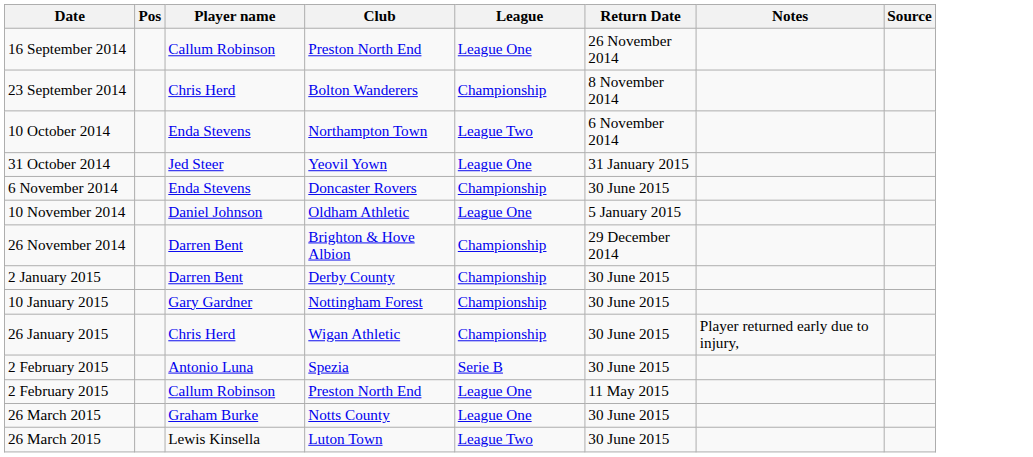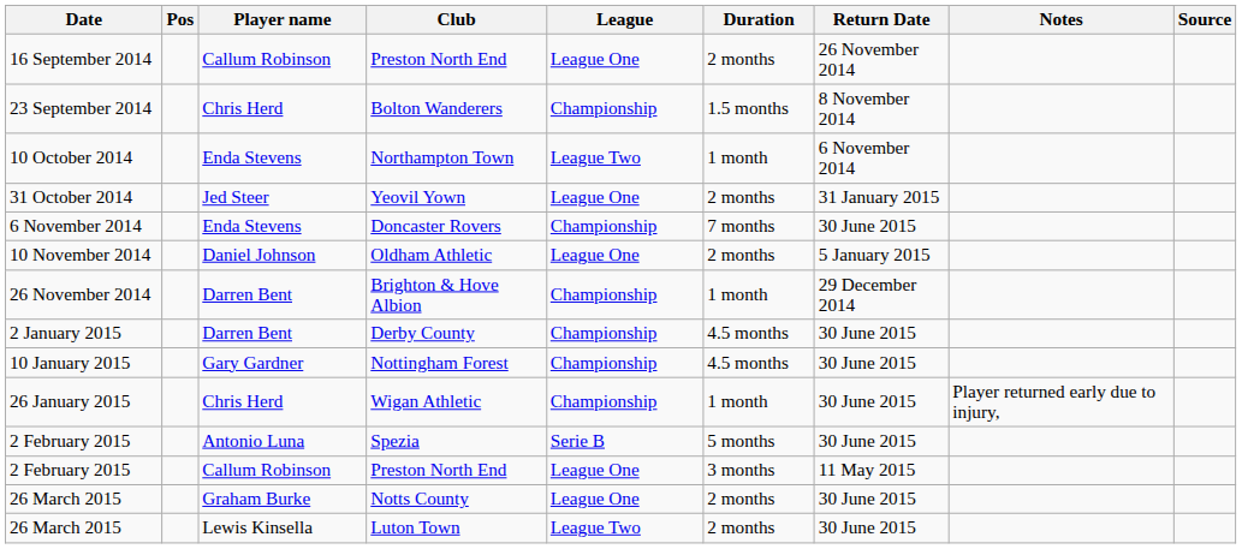+ column: Duration | 2 months | 1.5 months | 1 month | 2 months | 7 months | 2 months | 1 month | 4.5 months | 4.5 months | 1 month | 5 months | 3 months | 2 months | 2 months
